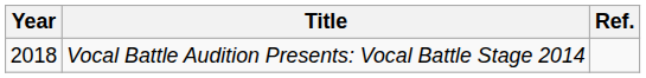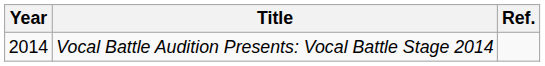Vocal Battle Audition Presents: Vocal Battle Stage 2014 | Year: 2018 -> 2014
